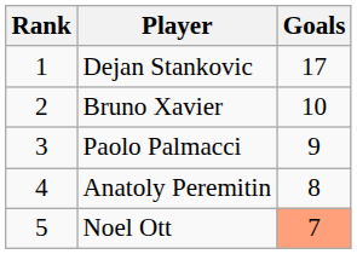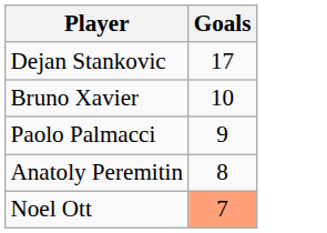- column: Rank | 1 | 2 | 3 | 4 | 5
